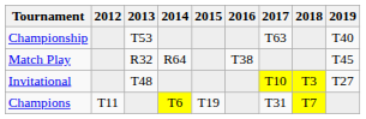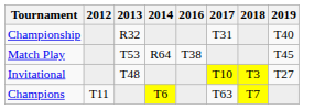- column: 2015 | T19
Championship | 2013: T53 -> R32
Championship | 2017: T63 -> T31
Match Play | 2013: R32 -> T53
Champions | 2017: T31 -> T63
